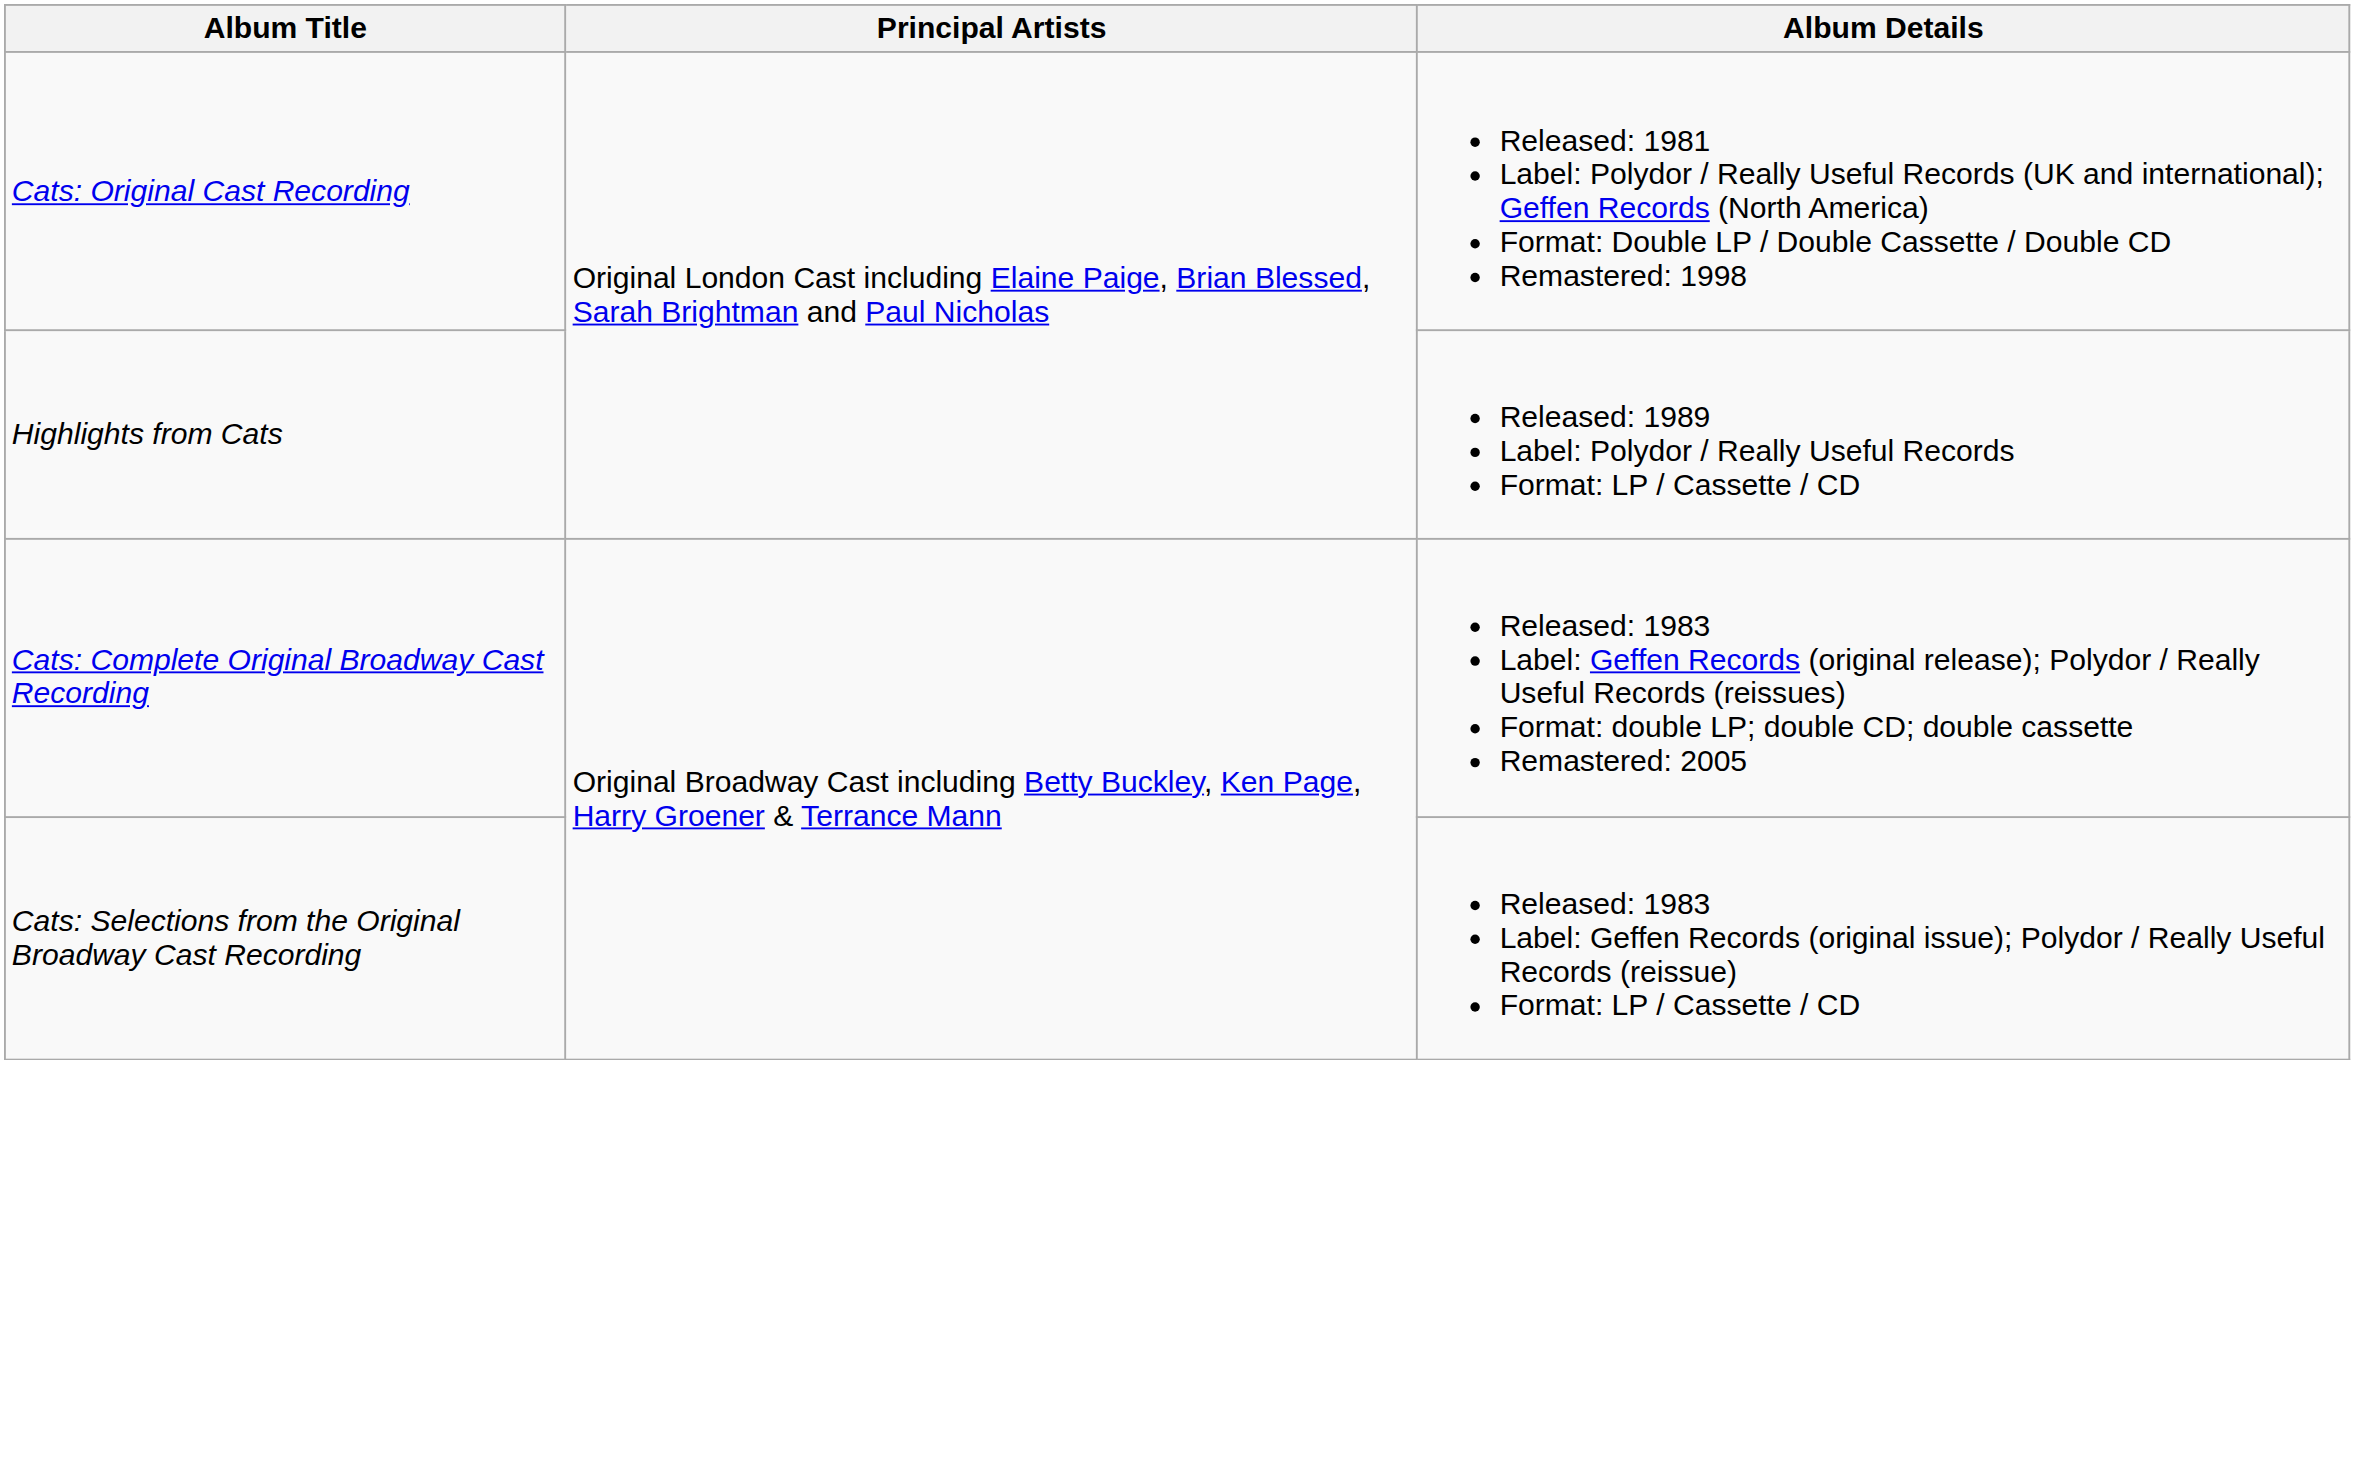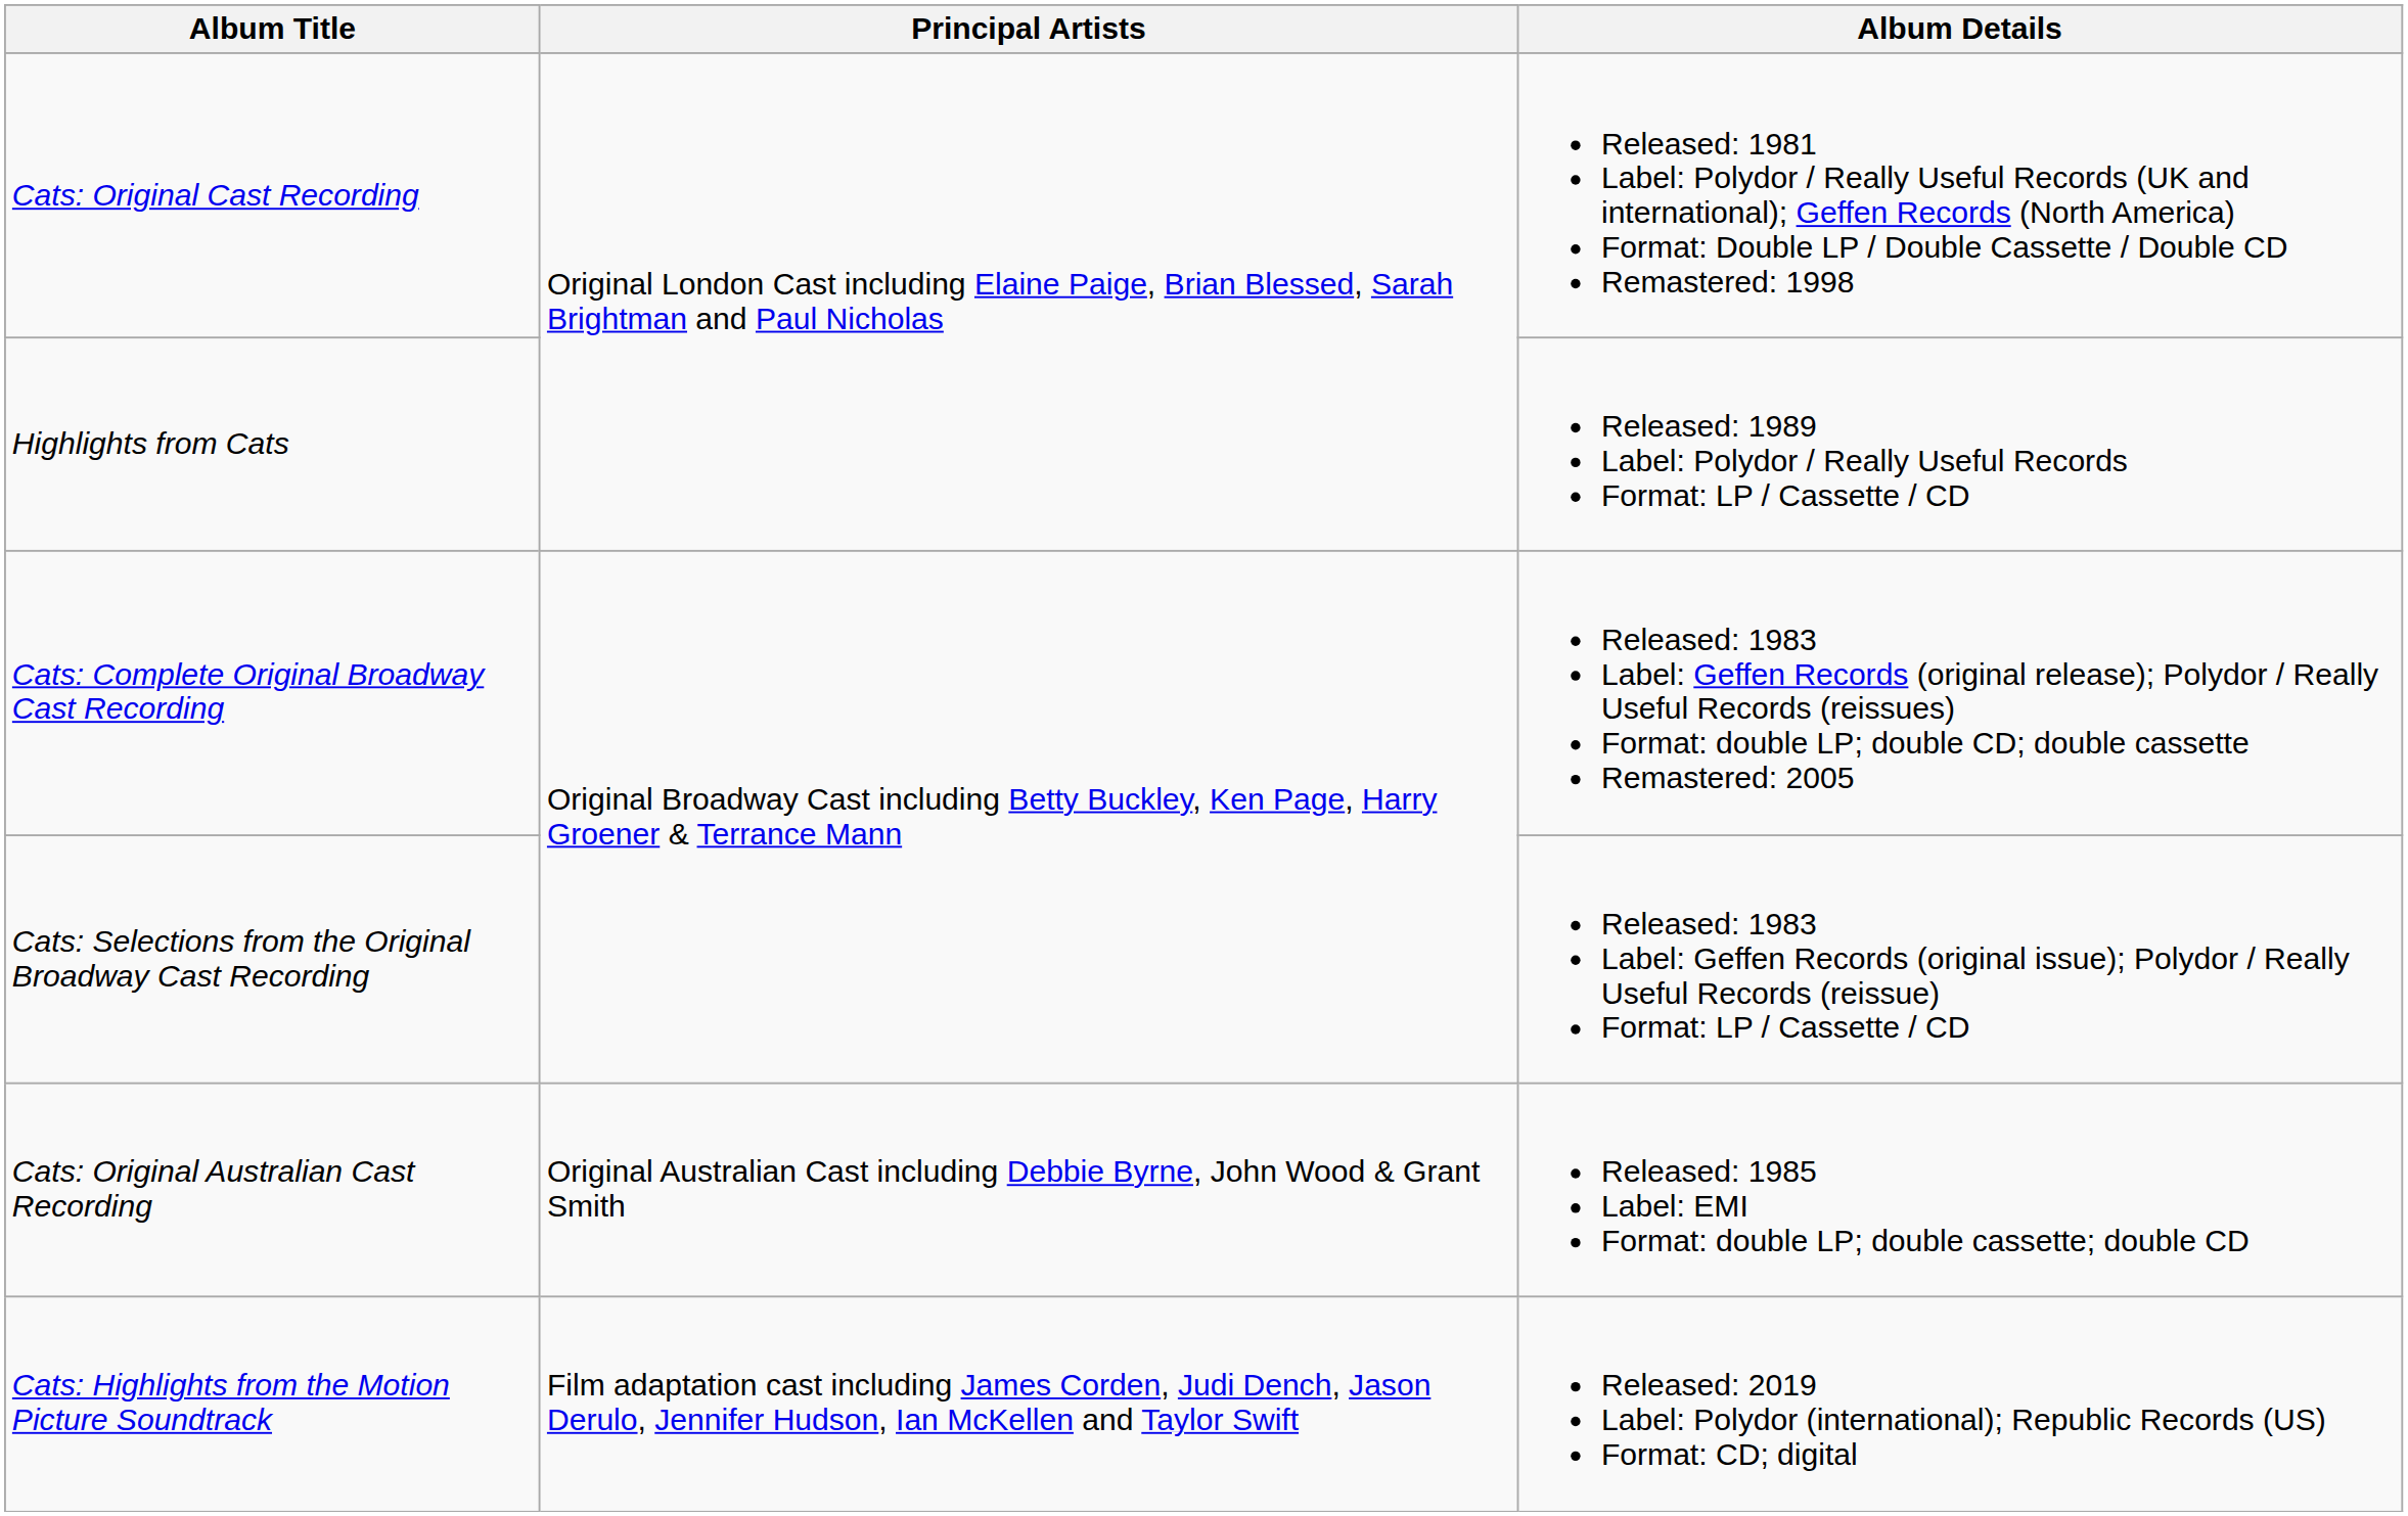+ row: Cats: Original Australian Cast Recording | Original Australian Cast including Debbie Byrne, John Wood & Grant Smith | Released: 1985 Label: EMI Format: double LP; double cassette; double CD
+ row: Cats: Highlights from the Motion Picture Soundtrack | Film adaptation cast including James Corden, Judi Dench, Jason Derulo, Jennifer Hudson, Ian McKellen and Taylor Swift | Released: 2019 Label: Polydor (international); Republic Records (US) Format: CD; digital
